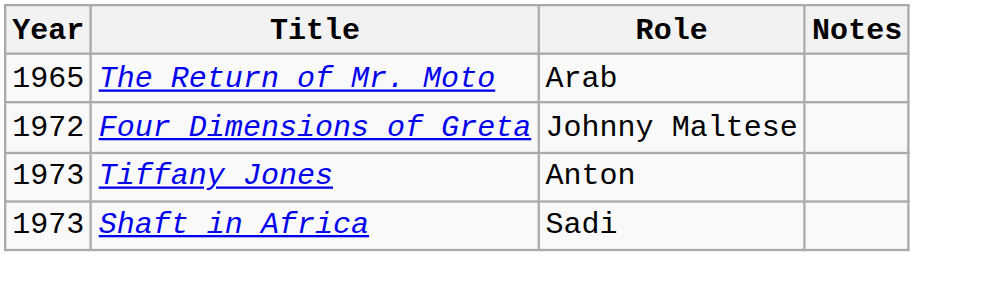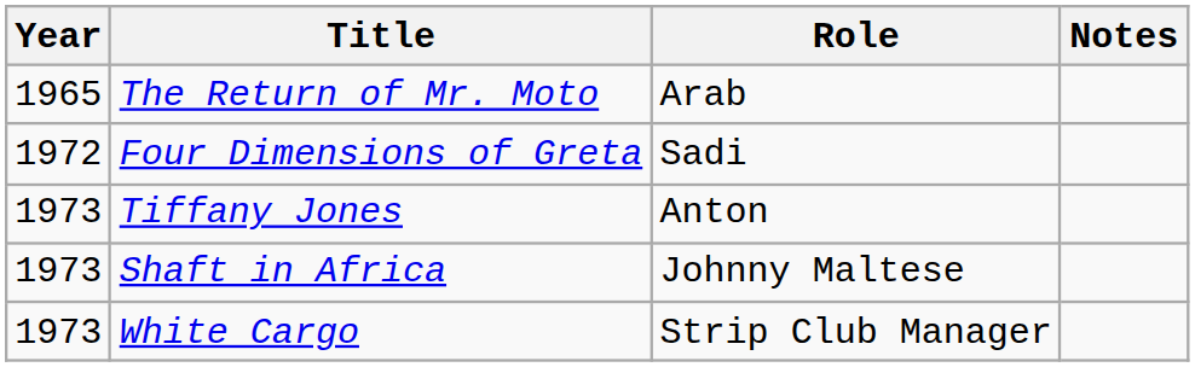Four Dimensions of Greta | Role: Johnny Maltese -> Sadi
Shaft in Africa | Role: Sadi -> Johnny Maltese
+ row: 1973 | White Cargo | Strip Club Manager
